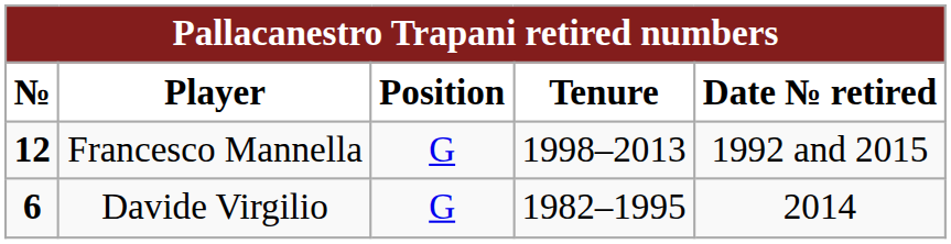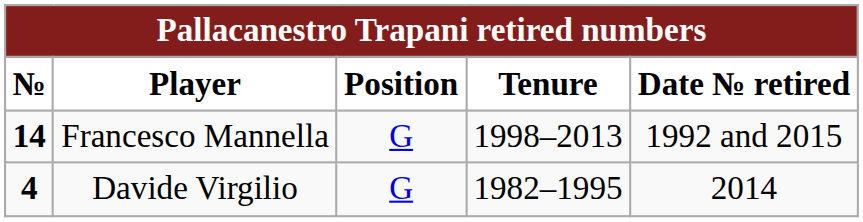Francesco Mannella | №: 12 -> 14
Davide Virgilio | №: 6 -> 4
